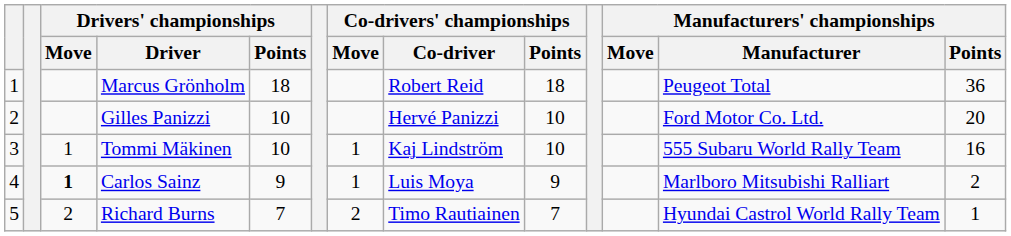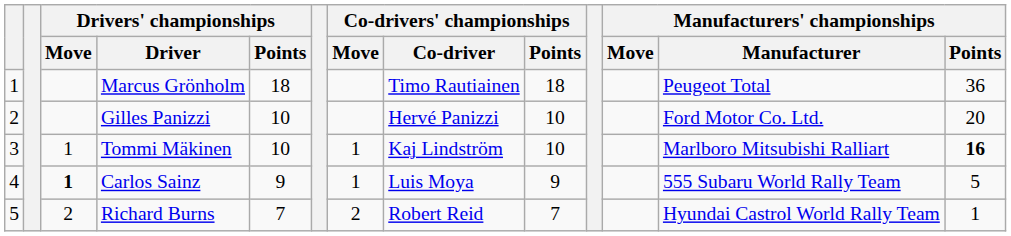Marcus Grönholm | Co-drivers' championships / Co-driver: Robert Reid -> Timo Rautiainen
Tommi Mäkinen | Manufacturers' championships / Manufacturer: 555 Subaru World Rally Team -> Marlboro Mitsubishi Ralliart
Tommi Mäkinen | Manufacturers' championships / Points: normal -> bold
Carlos Sainz | Manufacturers' championships / Manufacturer: Marlboro Mitsubishi Ralliart -> 555 Subaru World Rally Team
Carlos Sainz | Manufacturers' championships / Points: 2 -> 5
Richard Burns | Co-drivers' championships / Co-driver: Timo Rautiainen -> Robert Reid
